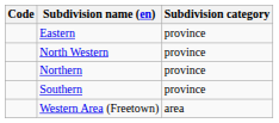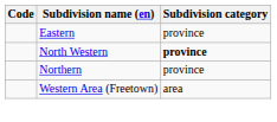North Western | Subdivision category: normal -> bold
- row: Southern | province
